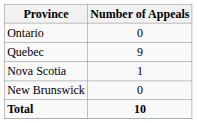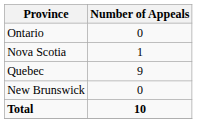rows swapped: Quebec <-> Nova Scotia
